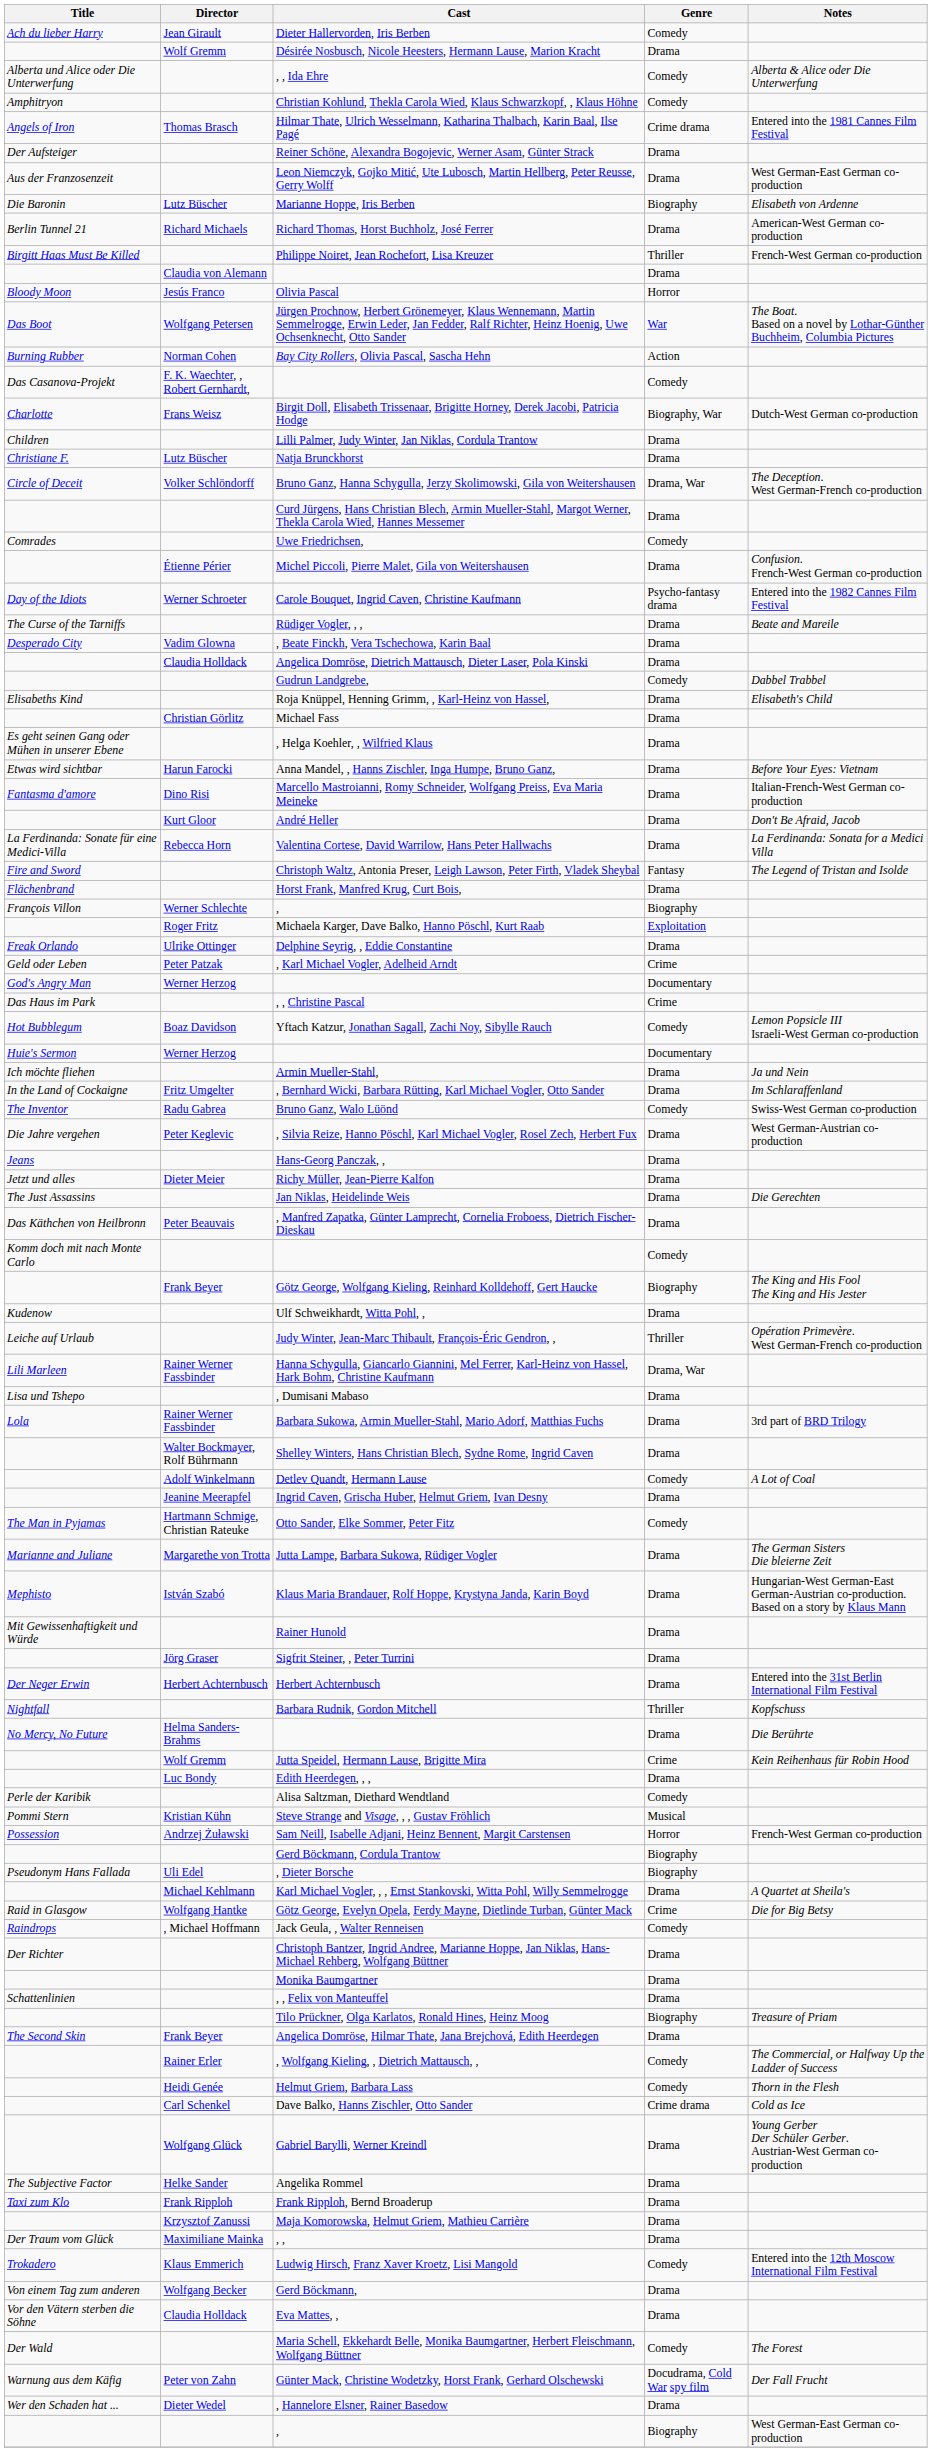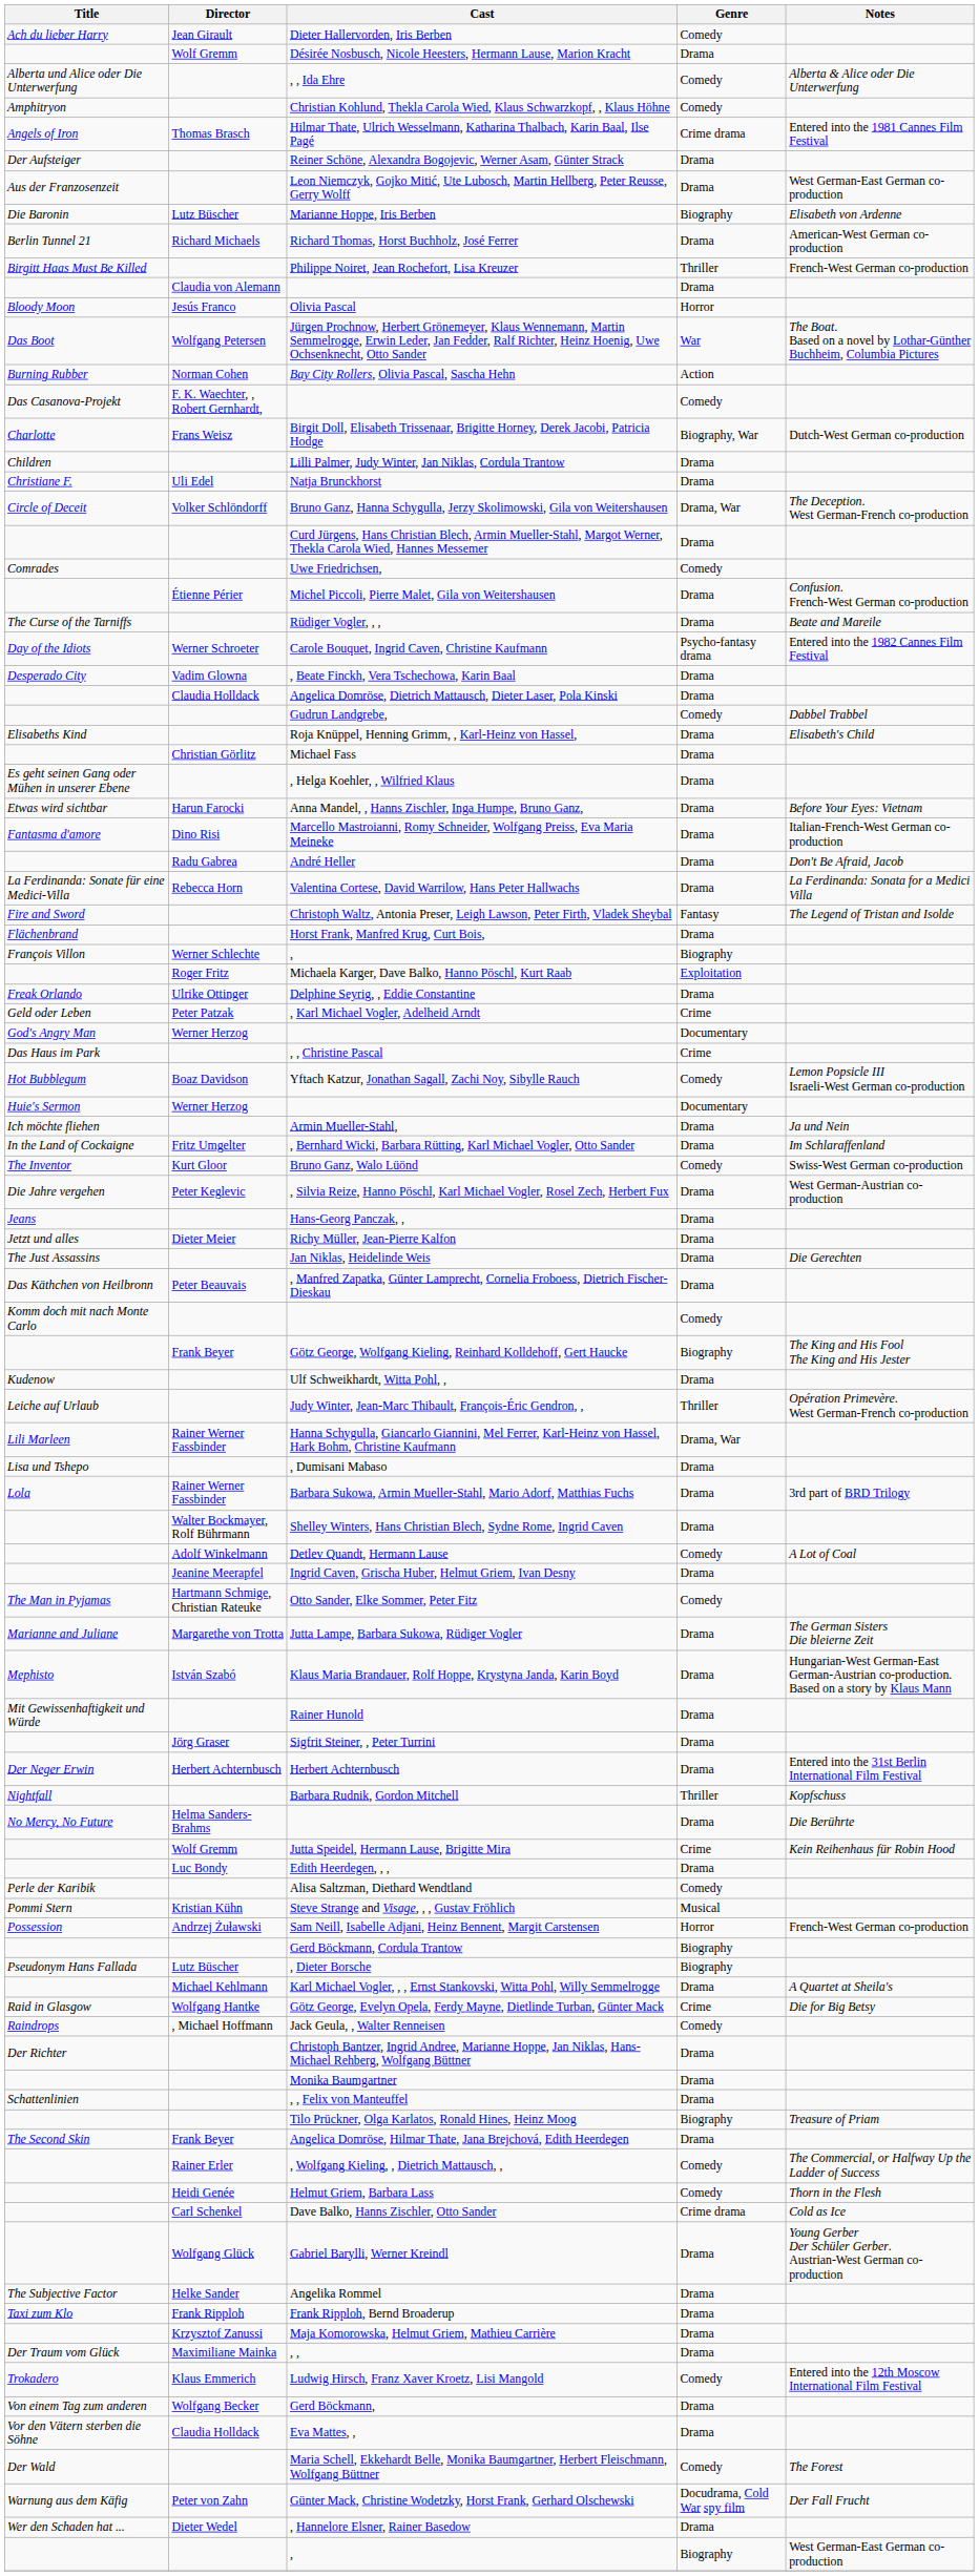Natja Brunckhorst | Director: Lutz Büscher -> Uli Edel
rows swapped: Rüdiger Vogler, , , <-> Carole Bouquet, Ingrid Caven, Christine Kaufmann
André Heller | Director: Kurt Gloor -> Radu Gabrea
Bruno Ganz, Walo Lüönd | Director: Radu Gabrea -> Kurt Gloor
, Dieter Borsche | Director: Uli Edel -> Lutz Büscher
